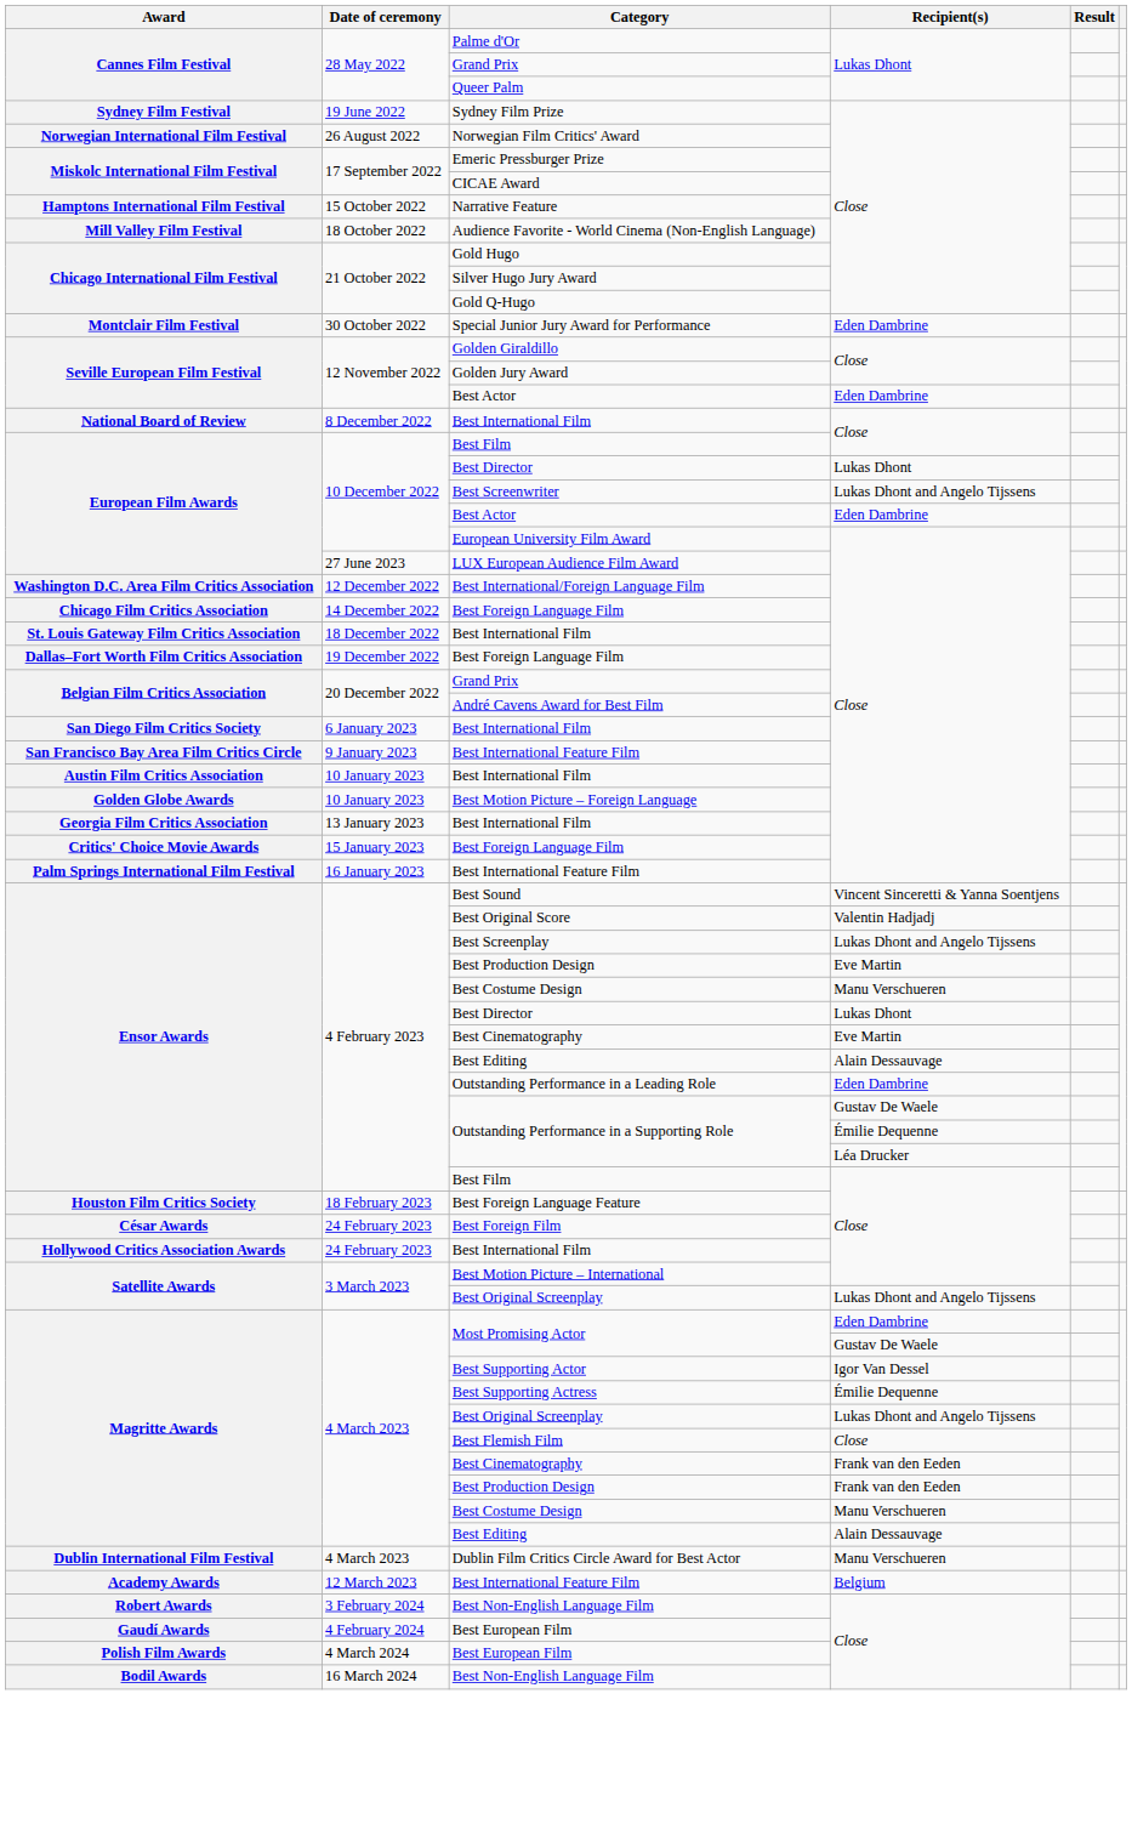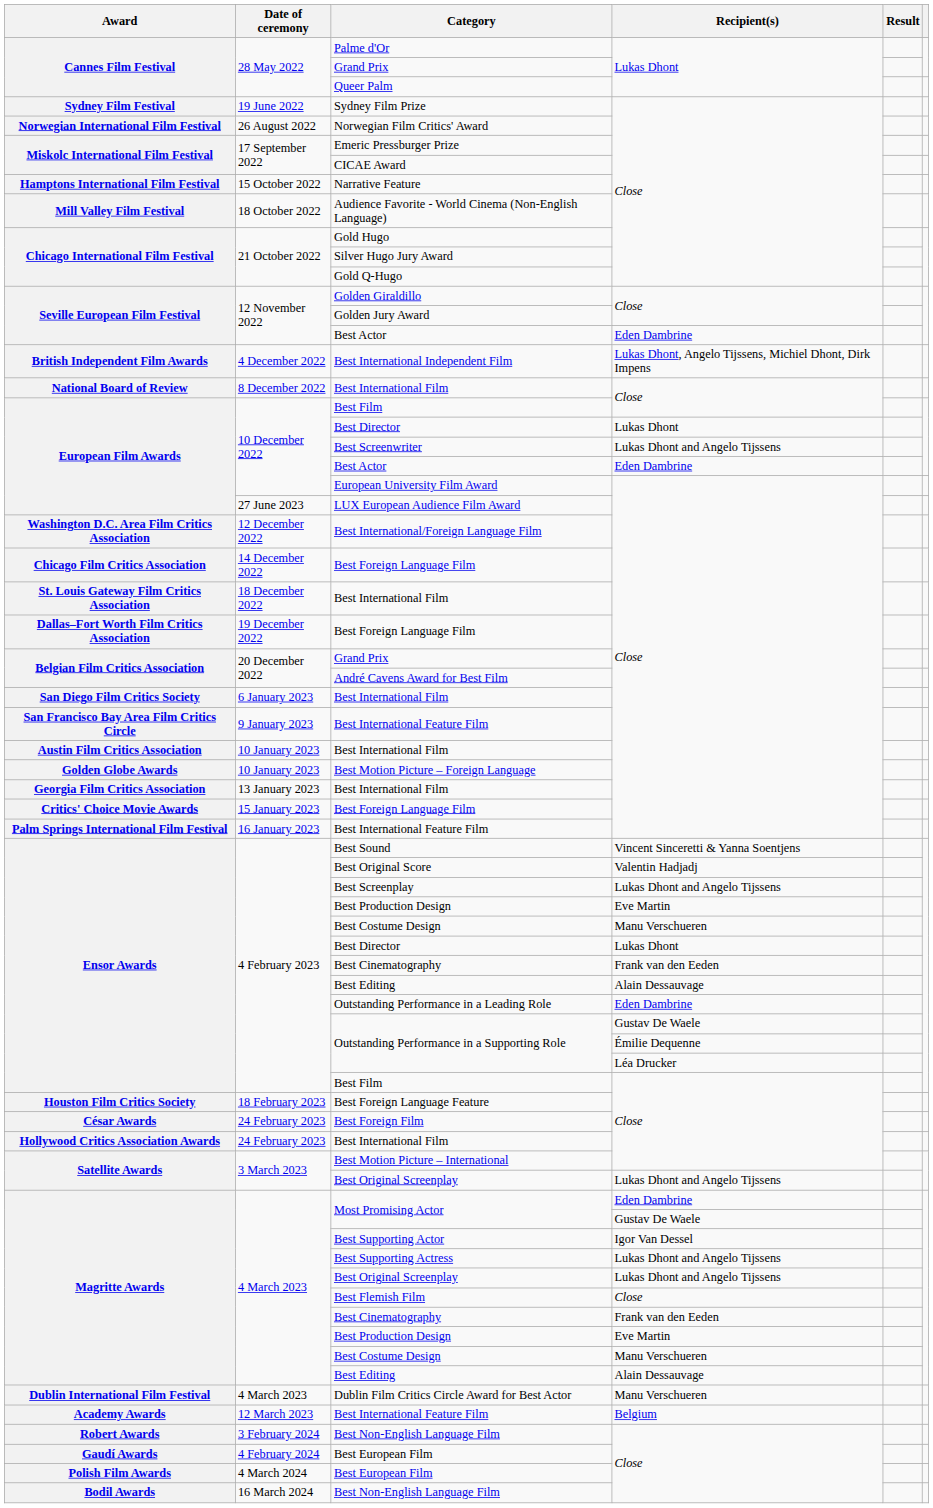- row: Montclair Film Festival | 30 October 2022 | Special Junior Jury Award for Performance | Eden Dambrine
+ row: British Independent Film Awards | 4 December 2022 | Best International Independent Film | Lukas Dhont, Angelo Tijssens, Michiel Dhont, Dirk Impens
Ensor Awards / Best Cinematography | Recipient(s): Eve Martin -> Frank van den Eeden
Best Supporting Actress | Recipient(s): Émilie Dequenne -> Lukas Dhont and Angelo Tijssens
Magritte Awards / Best Production Design | Recipient(s): Frank van den Eeden -> Eve Martin
